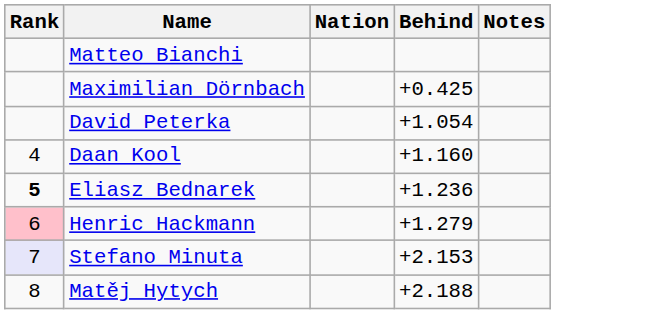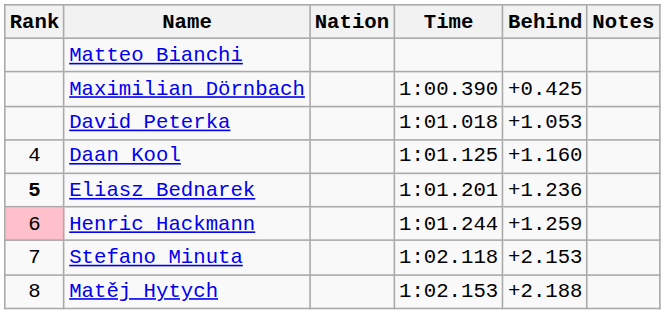+ column: Time | 1:00.390 | 1:01.018 | 1:01.125 | 1:01.201 | 1:01.244 | 1:02.118 | 1:02.153
David Peterka | Behind: +1.054 -> +1.053
Henric Hackmann | Behind: +1.279 -> +1.259
Stefano Minuta | Rank: lavender background -> no background
